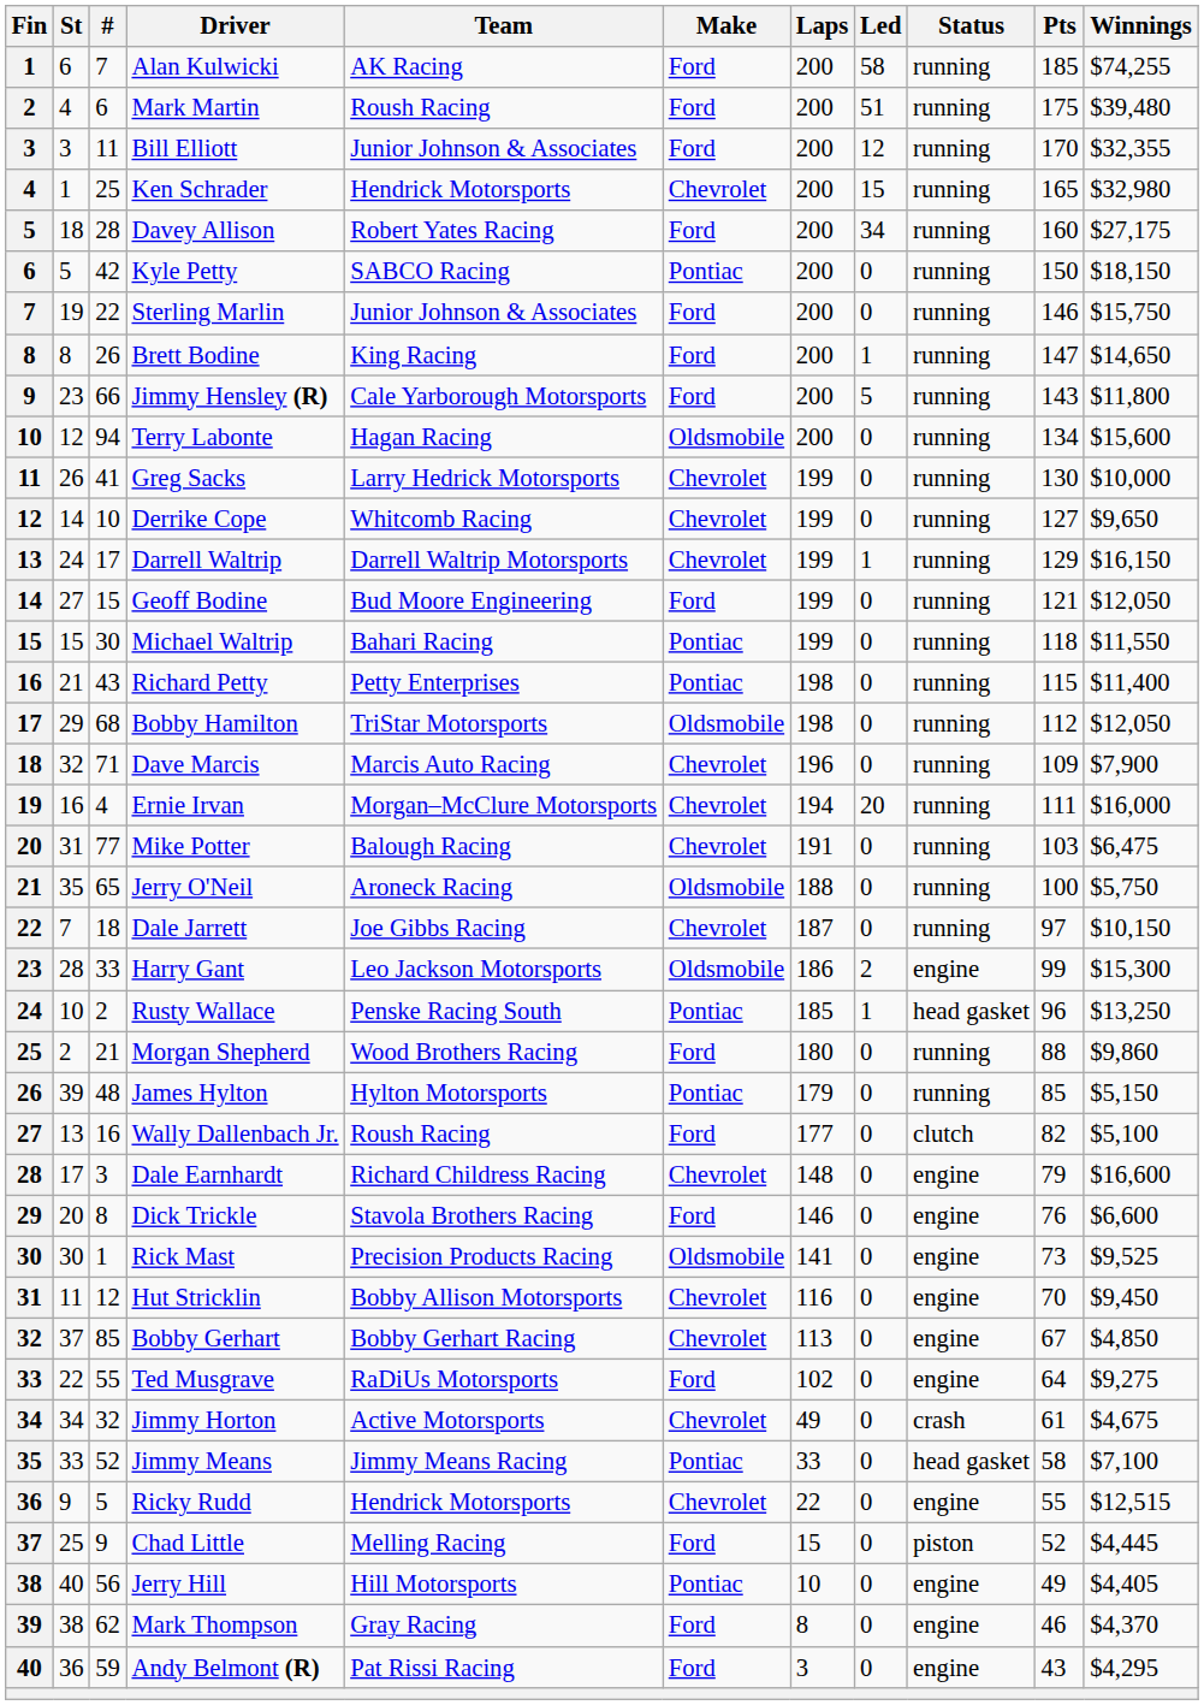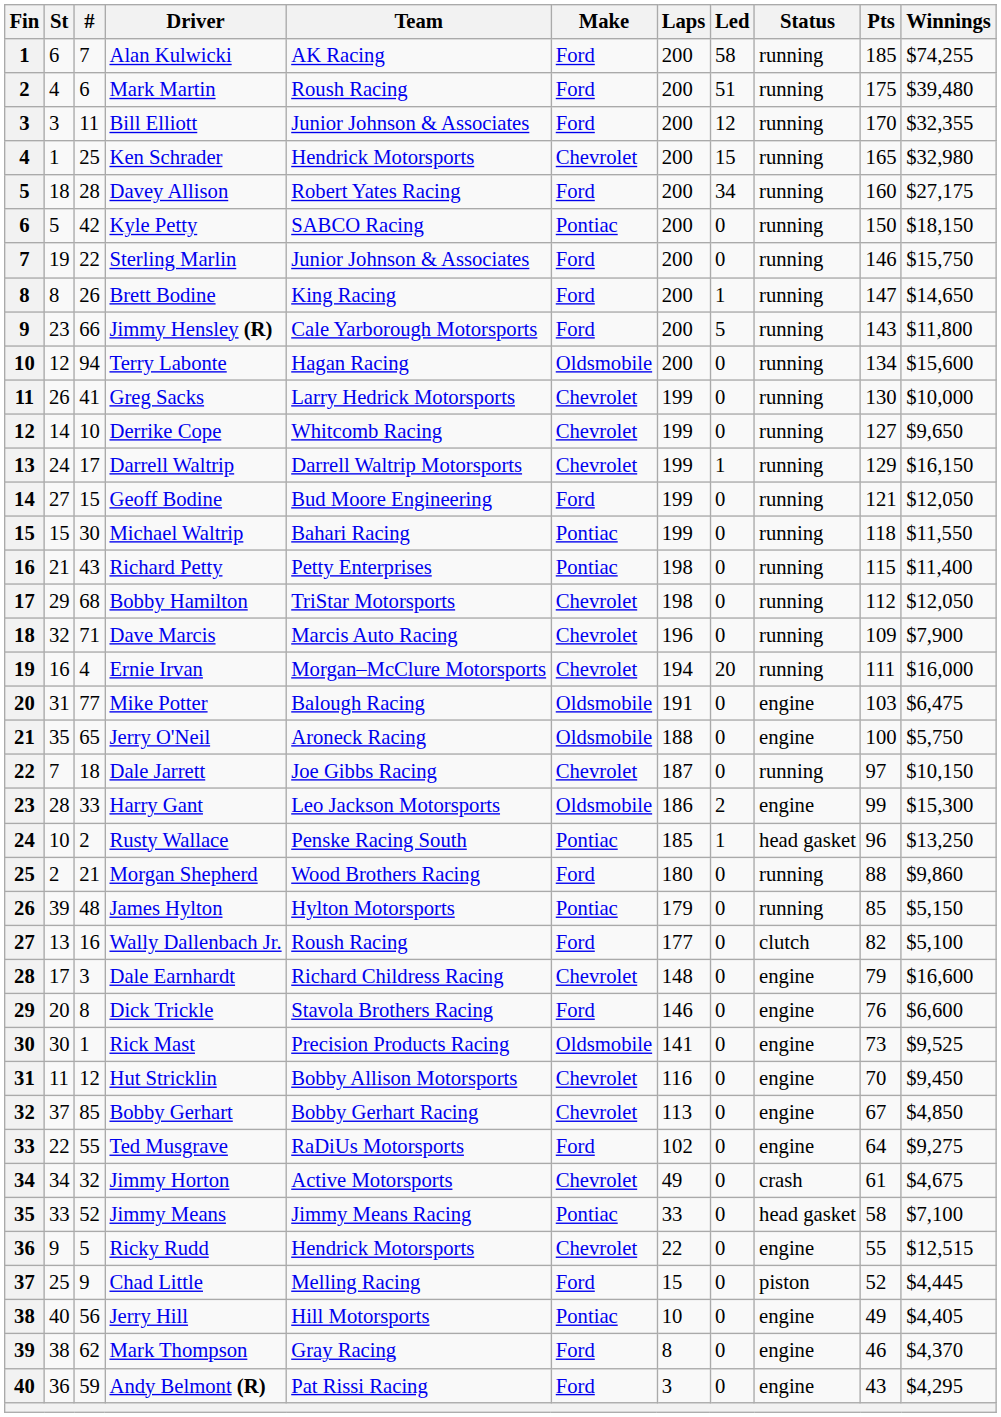Bobby Hamilton | Make: Oldsmobile -> Chevrolet
Mike Potter | Make: Chevrolet -> Oldsmobile
Mike Potter | Status: running -> engine
Jerry O'Neil | Status: running -> engine
